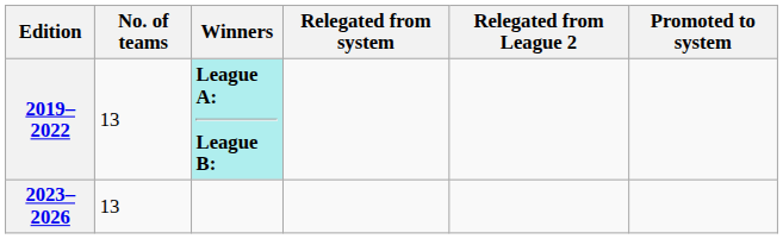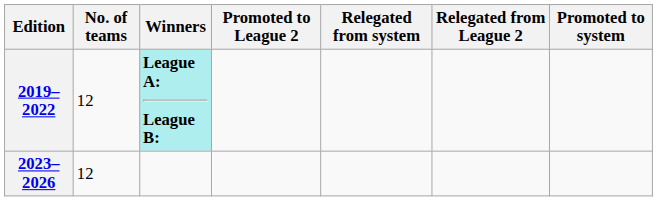+ column: Promoted to League 2
2019–2022 | No. of teams: 13 -> 12
2023–2026 | No. of teams: 13 -> 12
